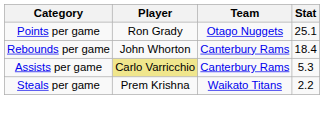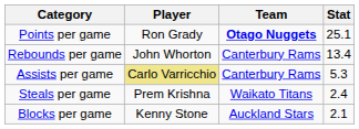Points per game | Team: normal -> bold
Rebounds per game | Stat: 18.4 -> 13.4
Steals per game | Stat: 2.2 -> 2.4
+ row: Blocks per game | Kenny Stone | Auckland Stars | 2.1
